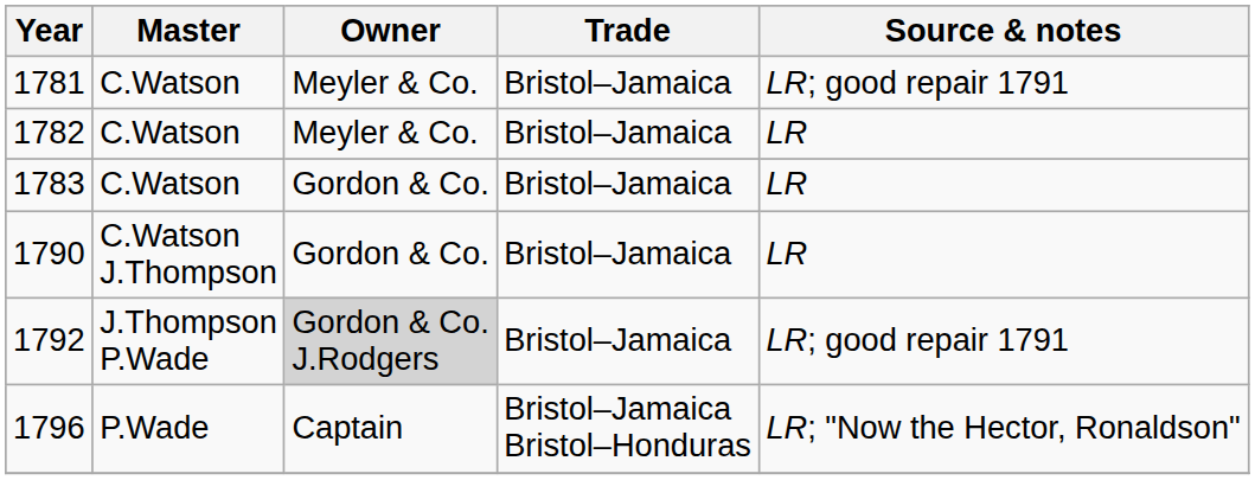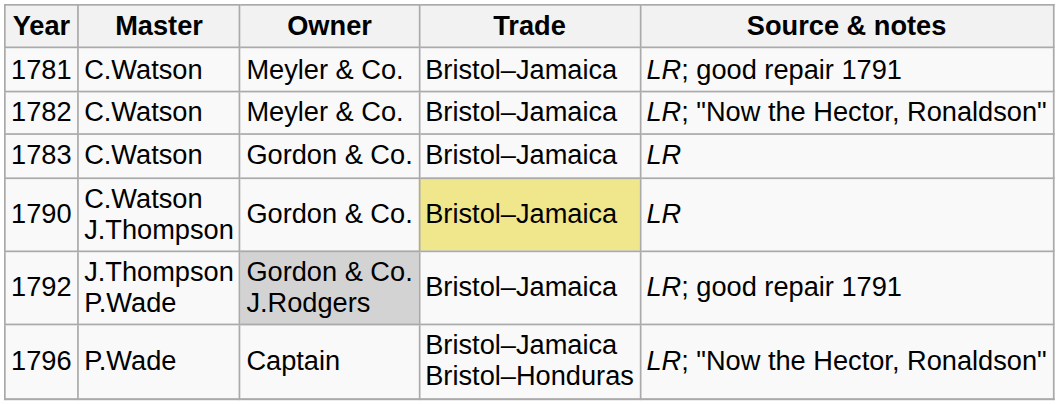1782 | Source & notes: LR -> LR; "Now the Hector, Ronaldson"
1790 | Trade: no background -> khaki background
